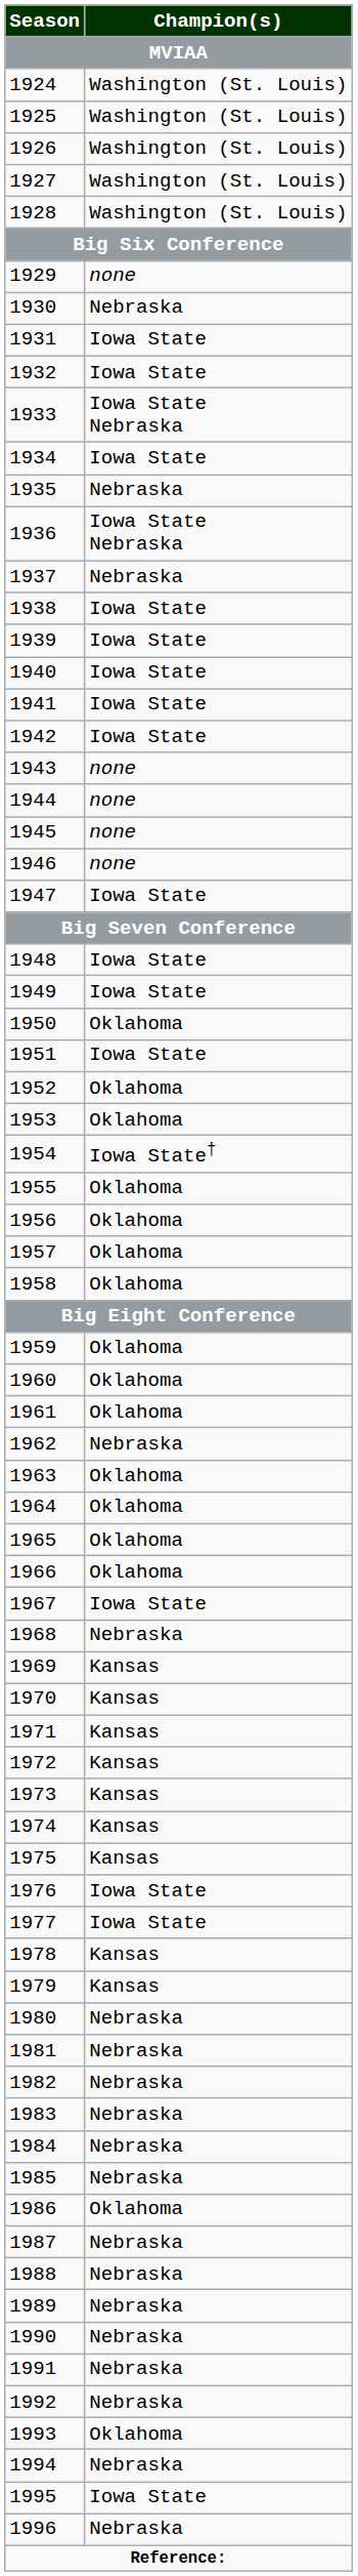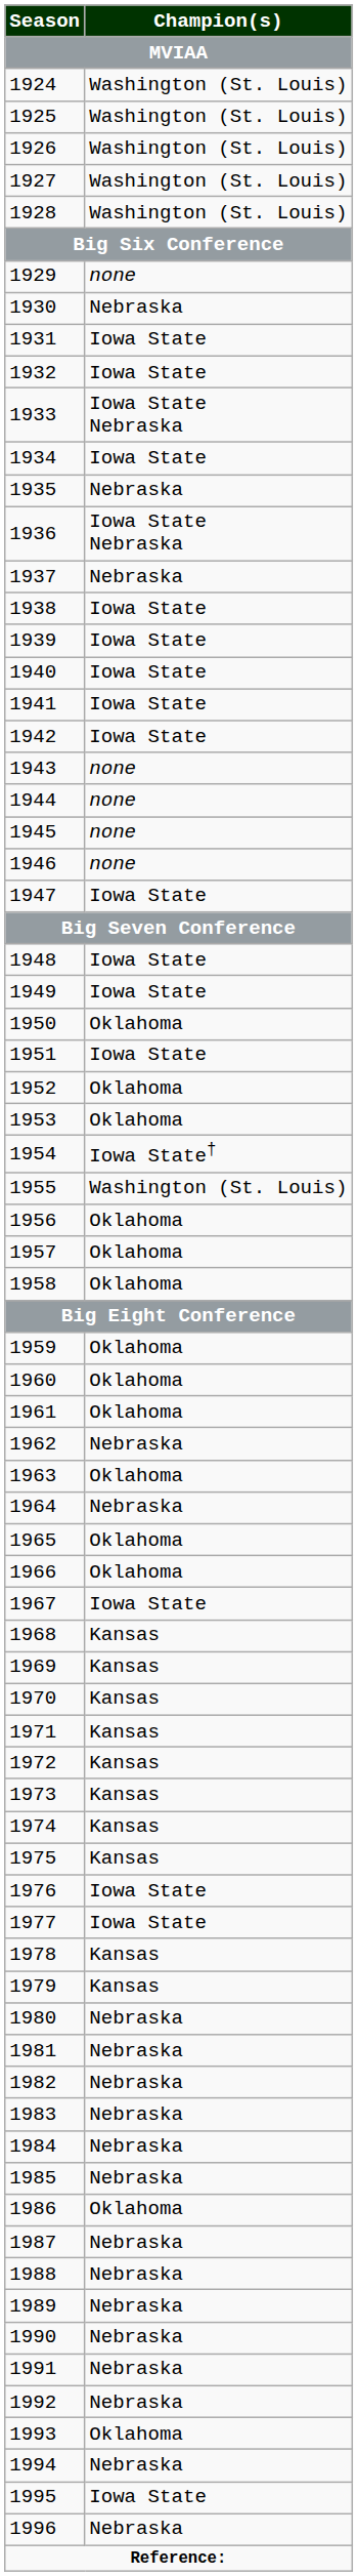1955 | Champion(s): Oklahoma -> Washington (St. Louis)
1964 | Champion(s): Oklahoma -> Nebraska
1968 | Champion(s): Nebraska -> Kansas
